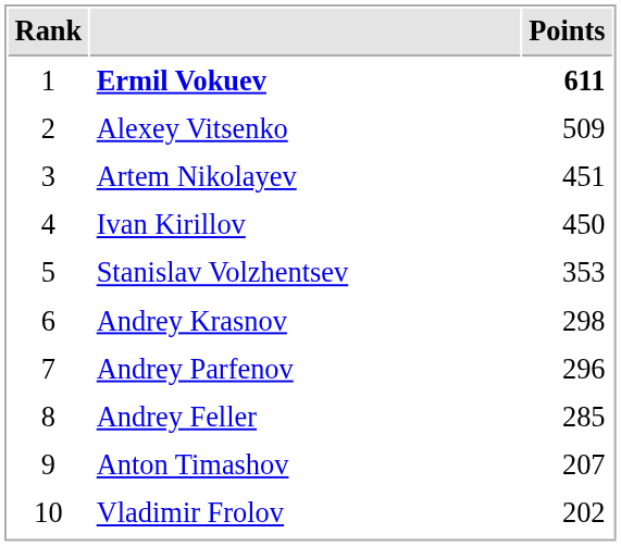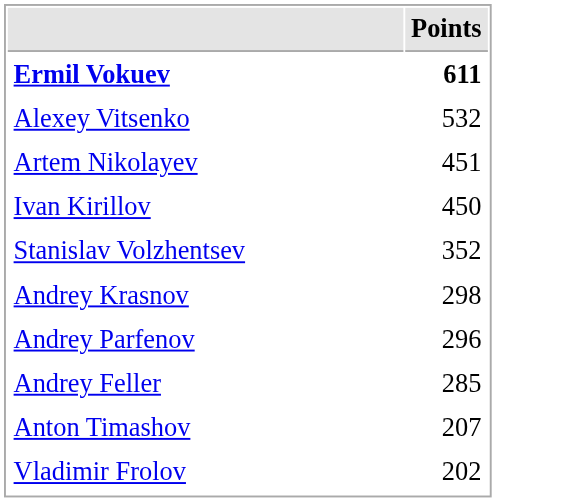- column: Rank | 1 | 2 | 3 | 4 | 5 | 6 | 7 | 8 | 9 | 10
Alexey Vitsenko | Points: 509 -> 532
Stanislav Volzhentsev | Points: 353 -> 352
